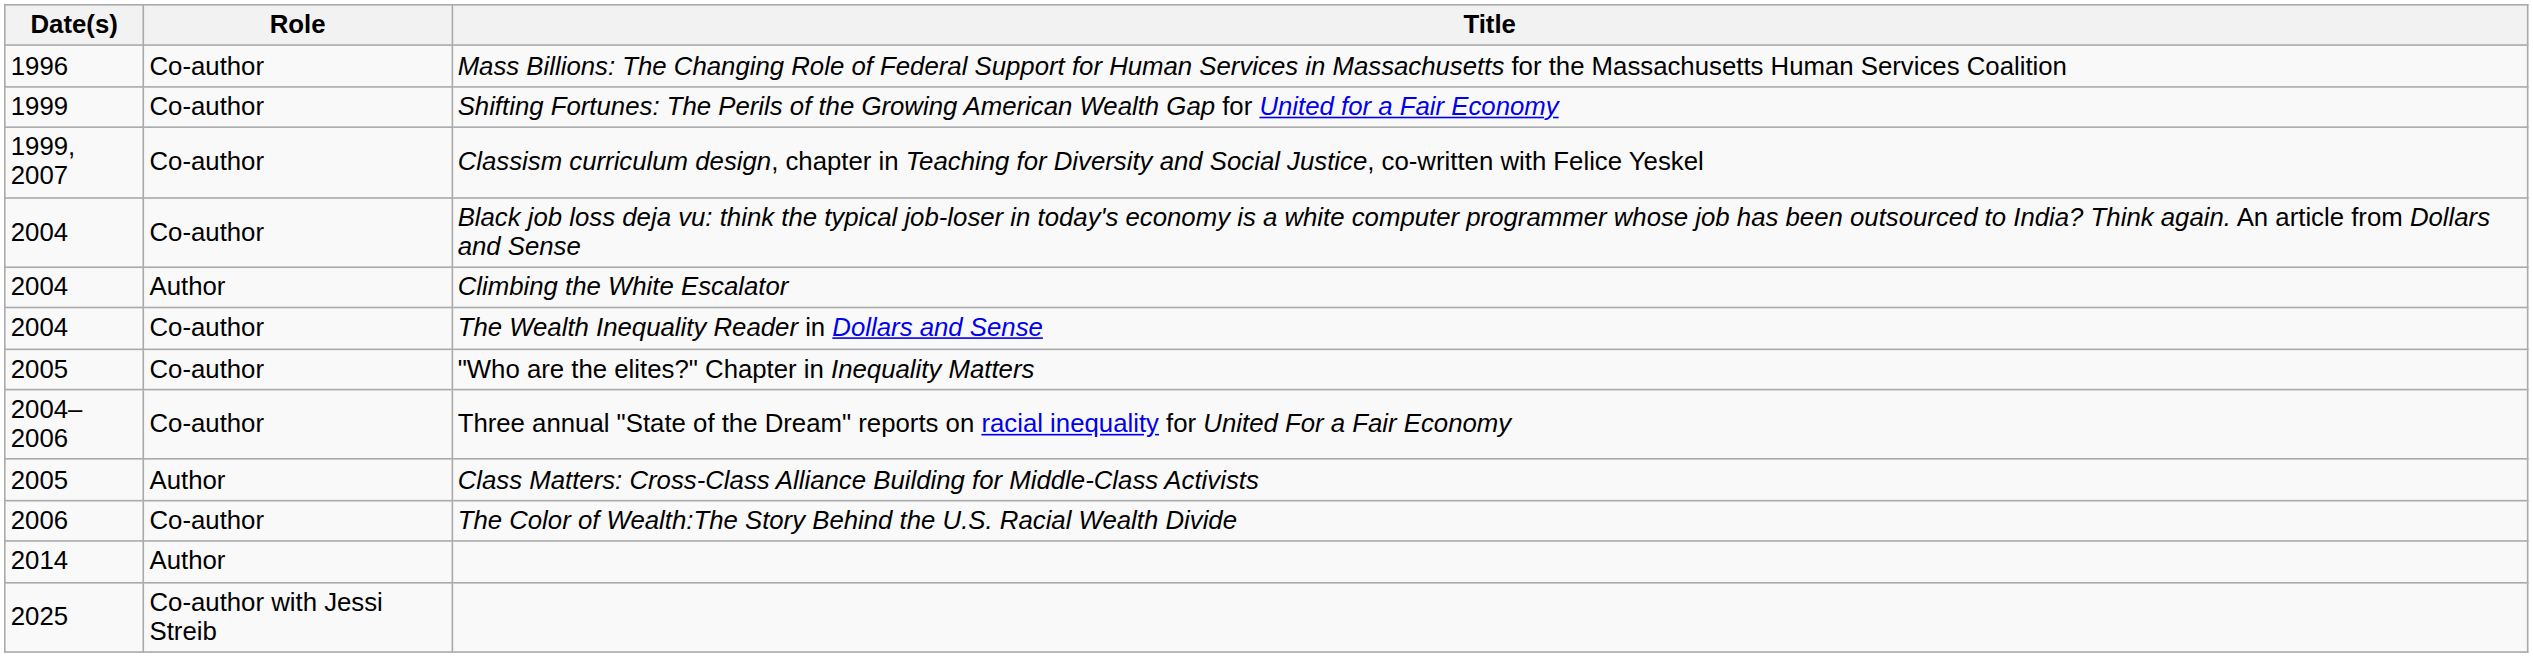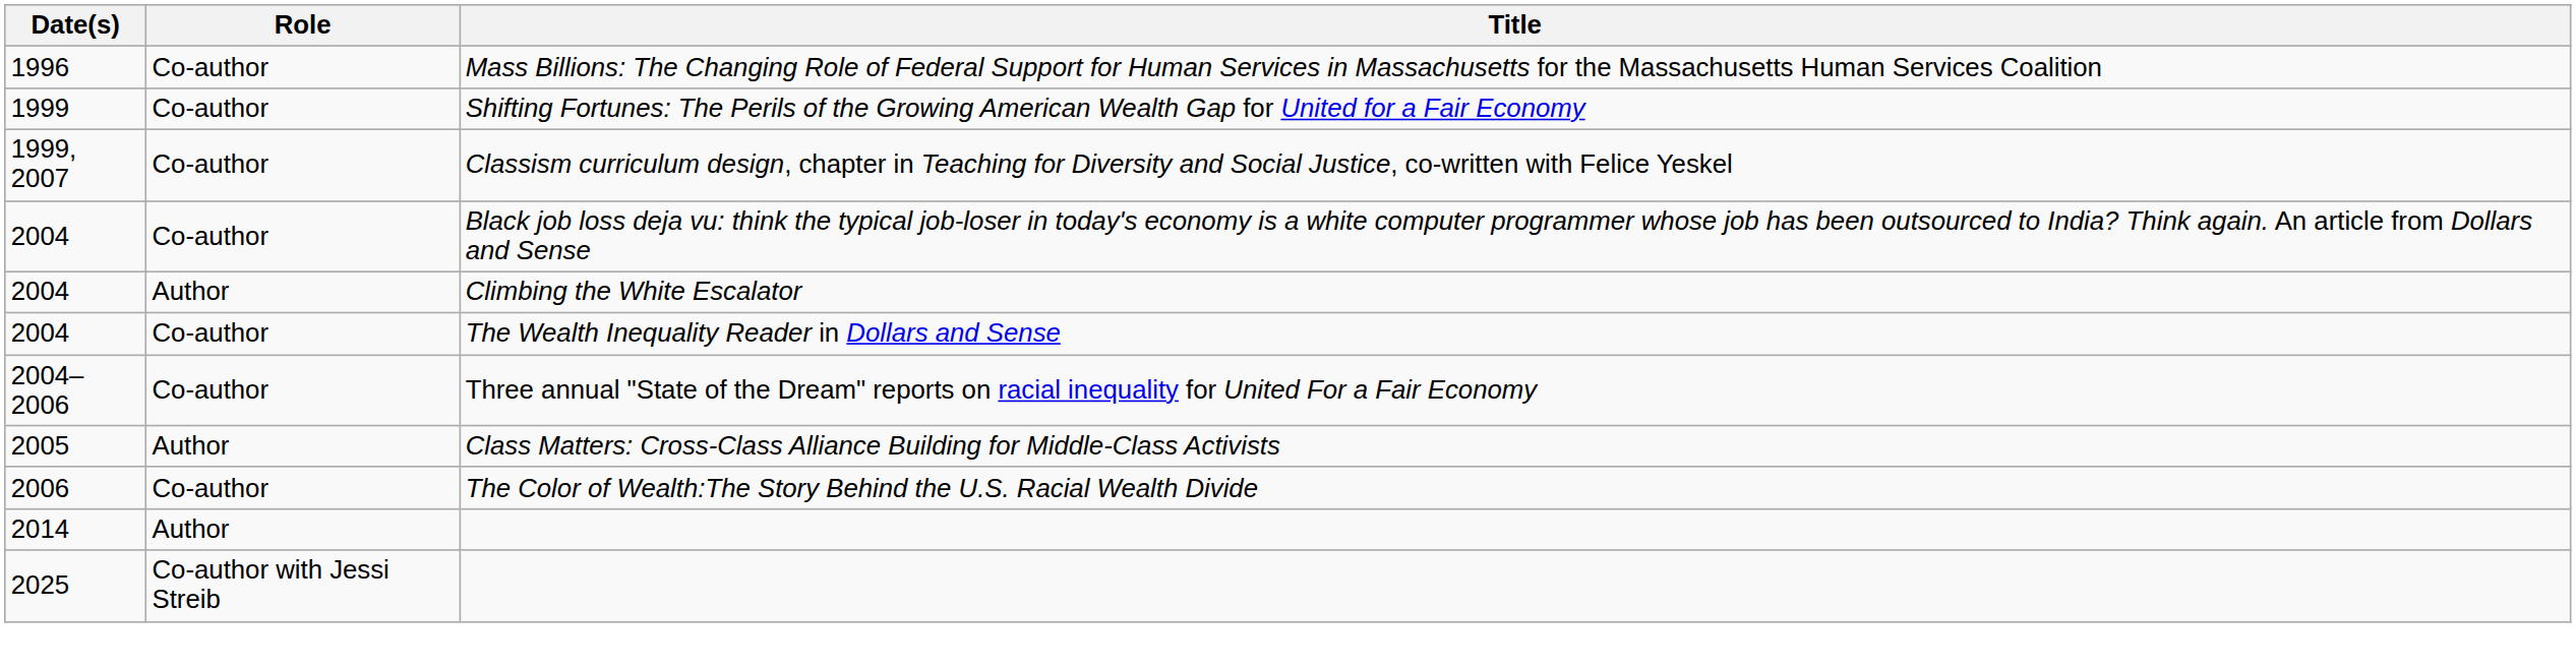- row: 2005 | Co-author | "Who are the elites?" Chapter in Inequality Matters
